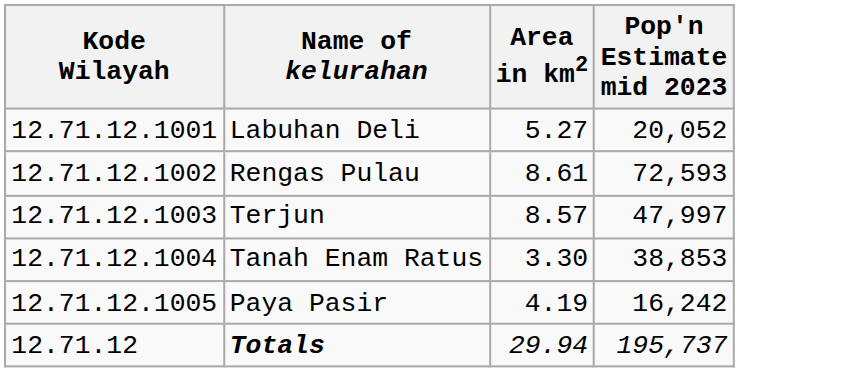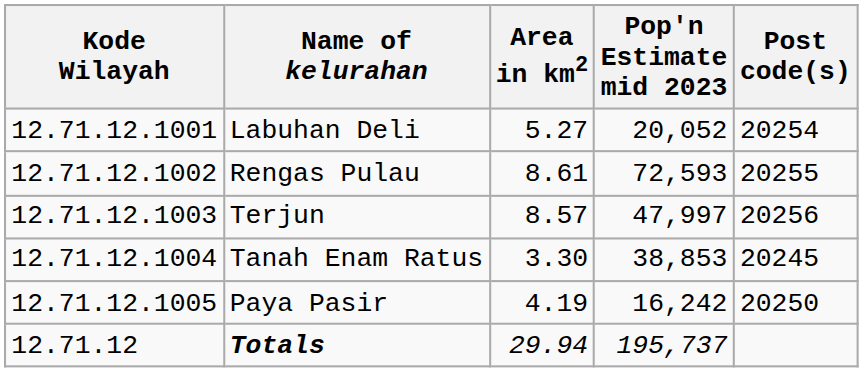+ column: Post code(s) | 20254 | 20255 | 20256 | 20245 | 20250
